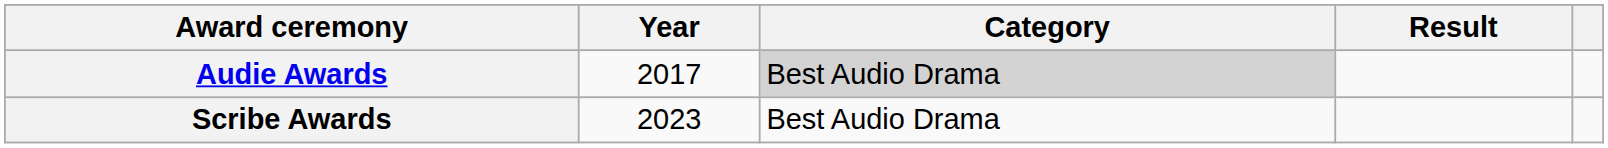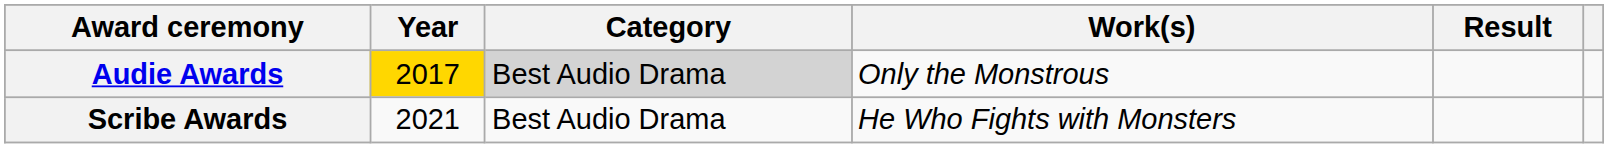+ column: Work(s) | Only the Monstrous | He Who Fights with Monsters
Audie Awards | Year: no background -> gold background
Scribe Awards | Year: 2023 -> 2021
